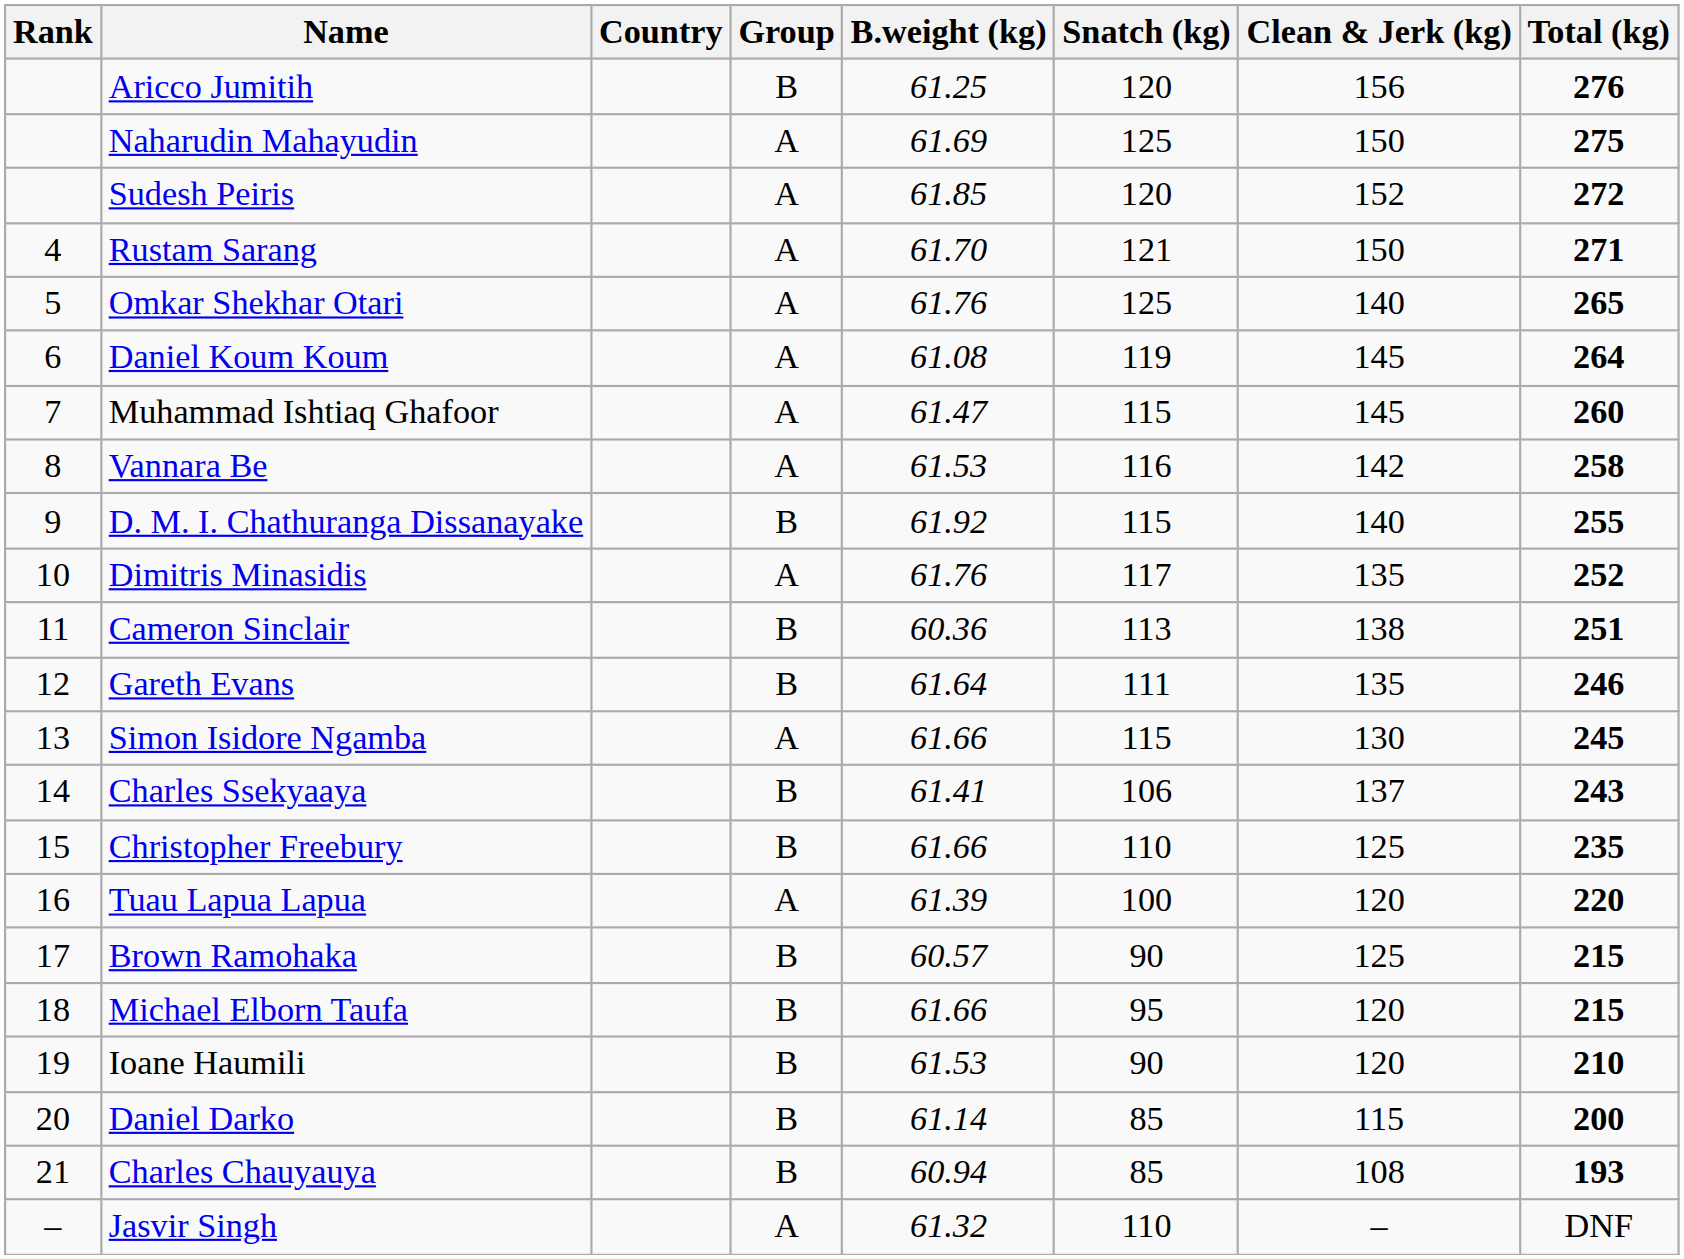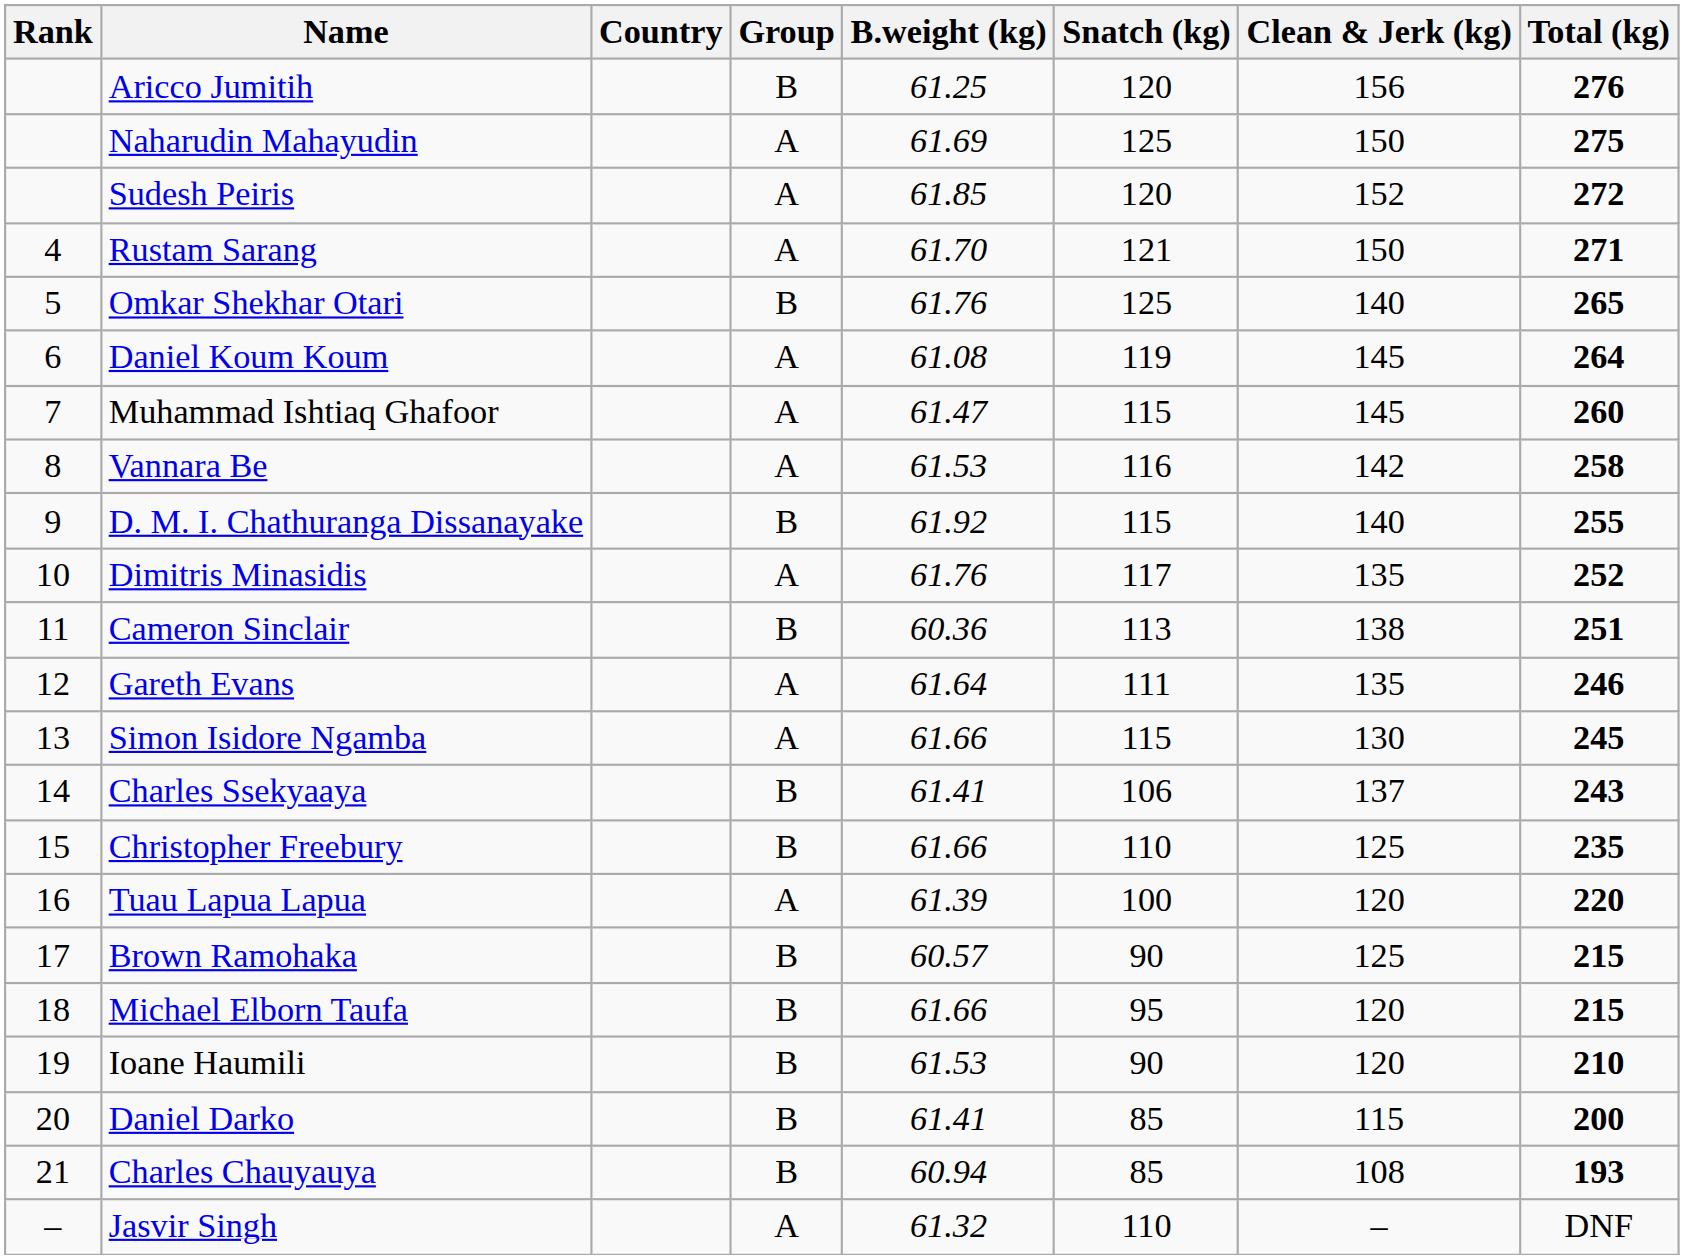Omkar Shekhar Otari | Group: A -> B
Gareth Evans | Group: B -> A
Daniel Darko | B.weight (kg): 61.14 -> 61.41
